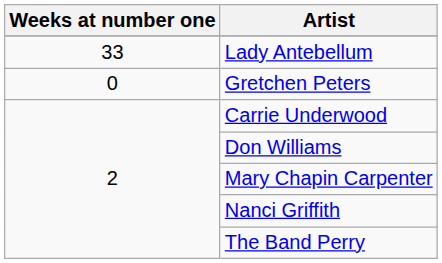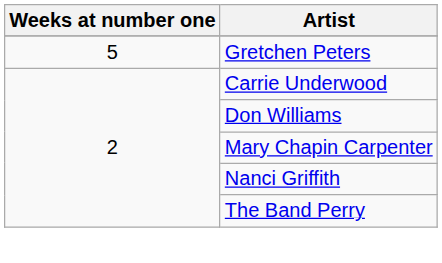- row: 33 | Lady Antebellum
Gretchen Peters | Weeks at number one: 0 -> 5
